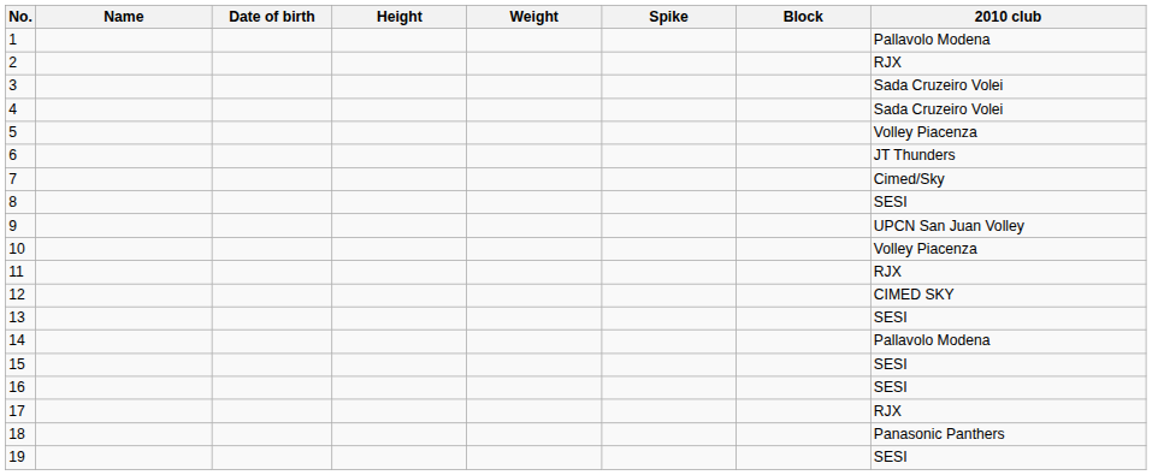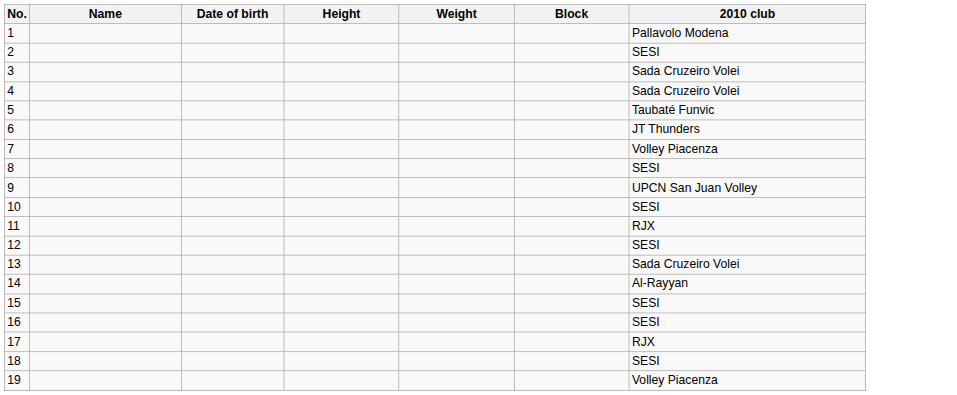- column: Spike
2 | 2010 club: RJX -> SESI
5 | 2010 club: Volley Piacenza -> Taubaté Funvic
7 | 2010 club: Cimed/Sky -> Volley Piacenza
10 | 2010 club: Volley Piacenza -> SESI
12 | 2010 club: CIMED SKY -> SESI
13 | 2010 club: SESI -> Sada Cruzeiro Volei
14 | 2010 club: Pallavolo Modena -> Al-Rayyan
18 | 2010 club: Panasonic Panthers -> SESI
19 | 2010 club: SESI -> Volley Piacenza
